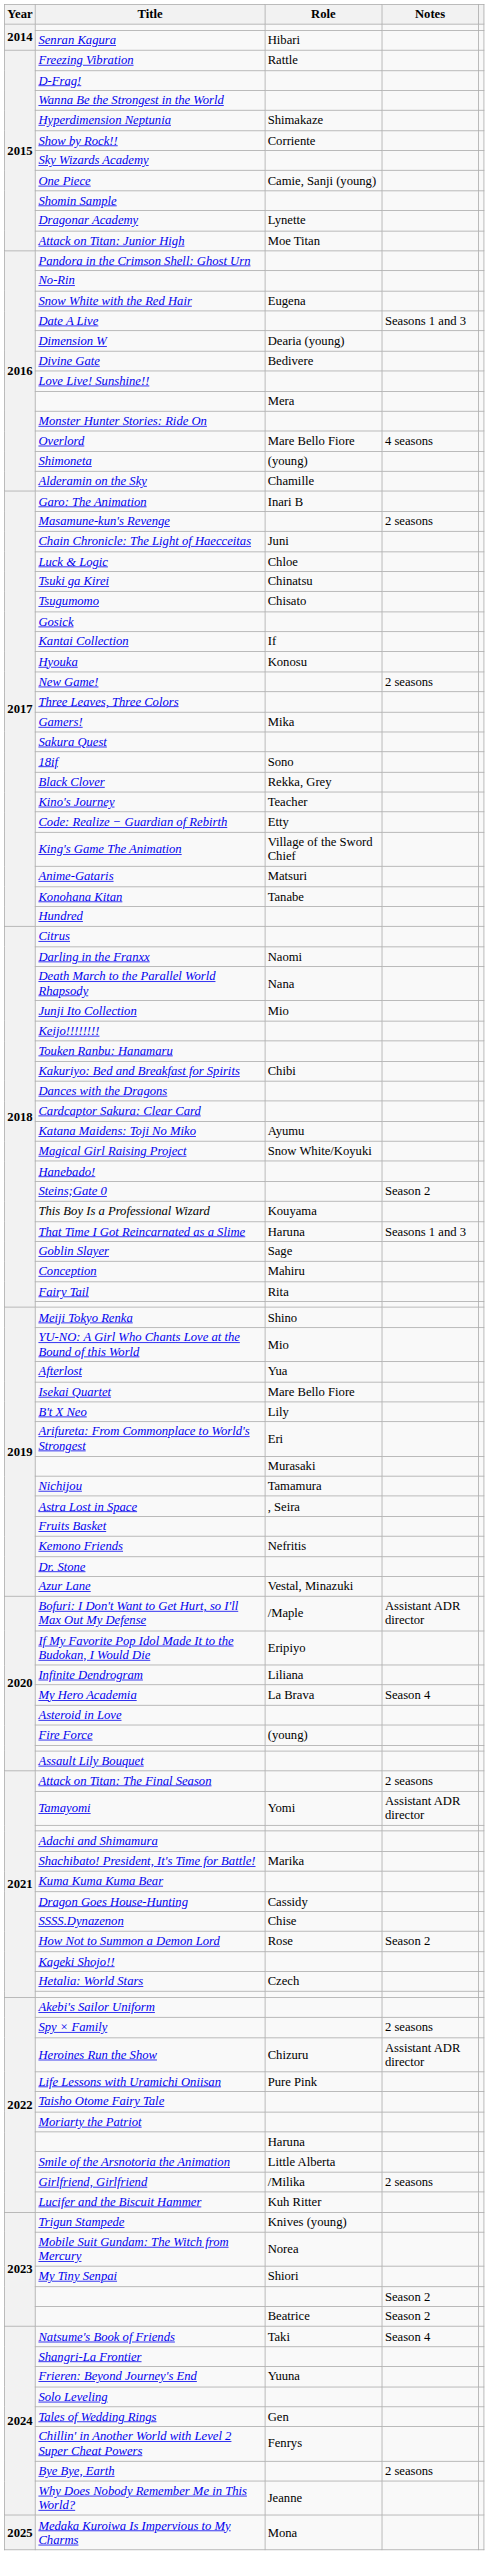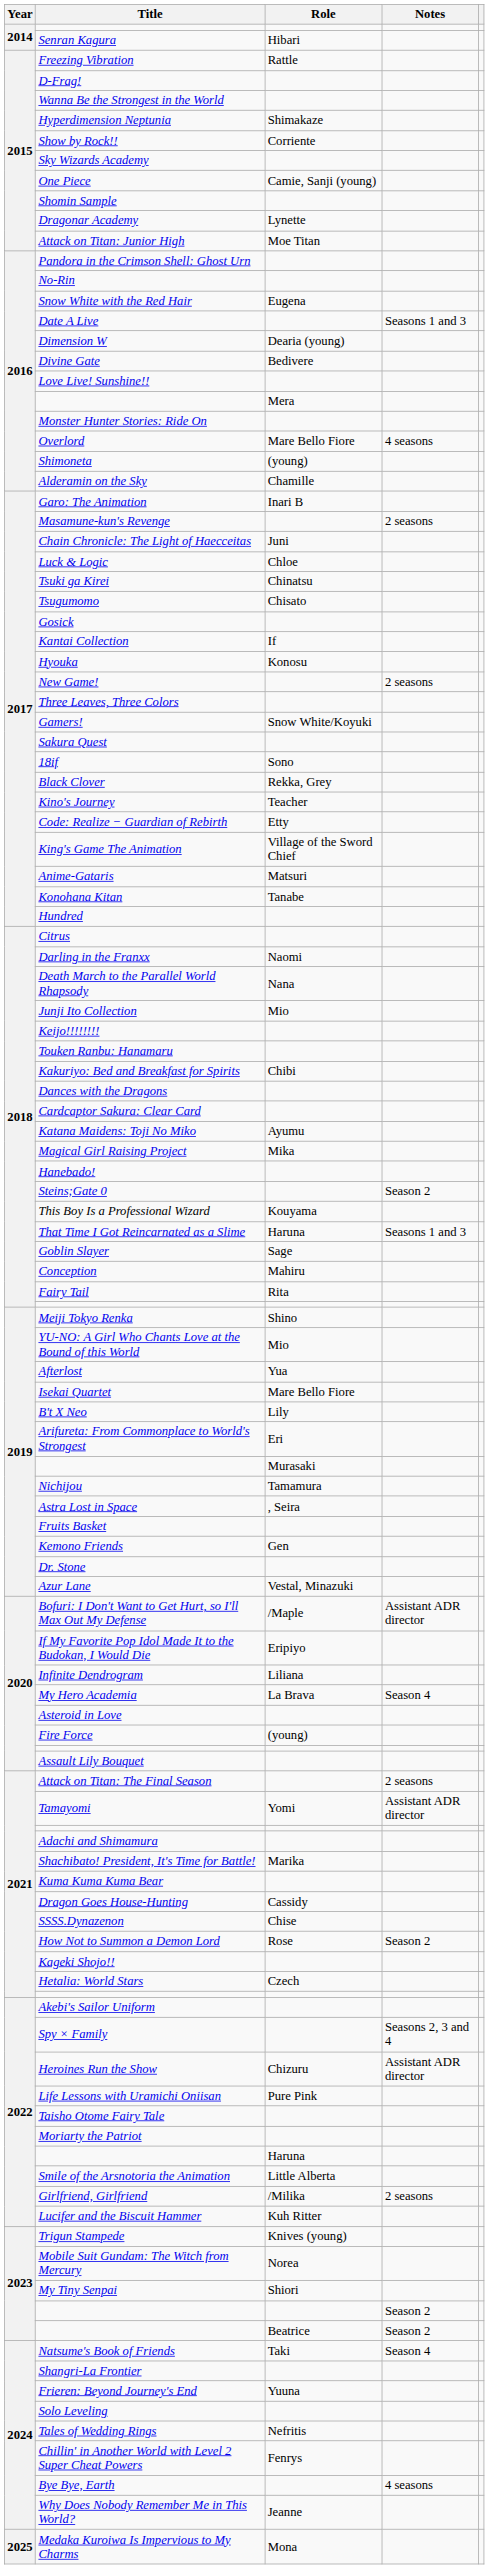Gamers! | Role: Mika -> Snow White/Koyuki
Magical Girl Raising Project | Role: Snow White/Koyuki -> Mika
Kemono Friends | Role: Nefritis -> Gen
Spy × Family | Notes: 2 seasons -> Seasons 2, 3 and 4
Tales of Wedding Rings | Role: Gen -> Nefritis
Bye Bye, Earth | Notes: 2 seasons -> 4 seasons
